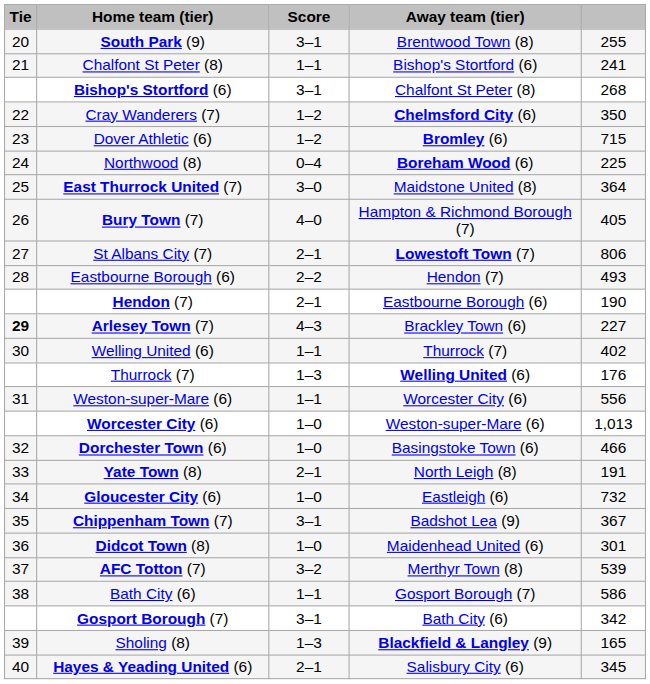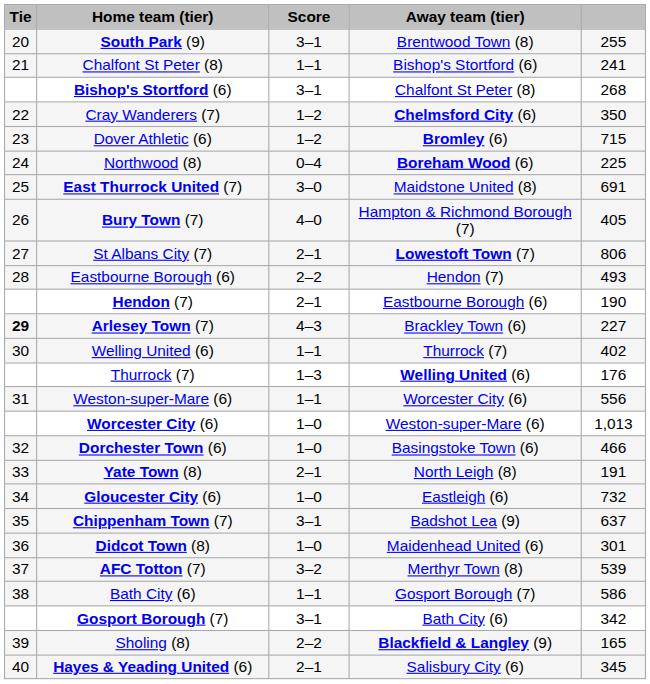East Thurrock United (7) | column 5: 364 -> 691
Chippenham Town (7) | column 5: 367 -> 637
Sholing (8) | Score: 1–3 -> 2–2
